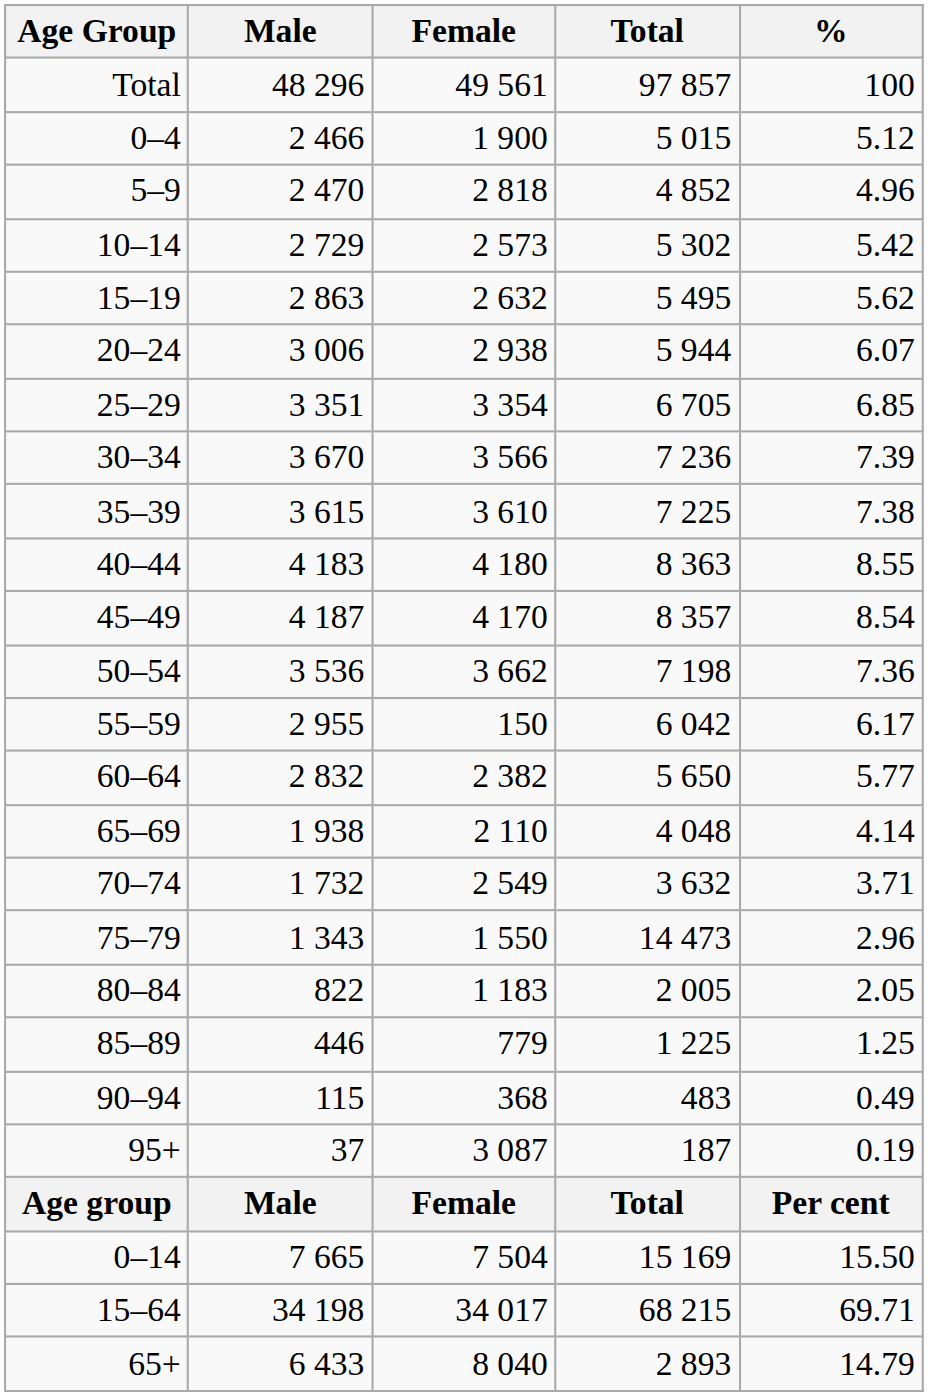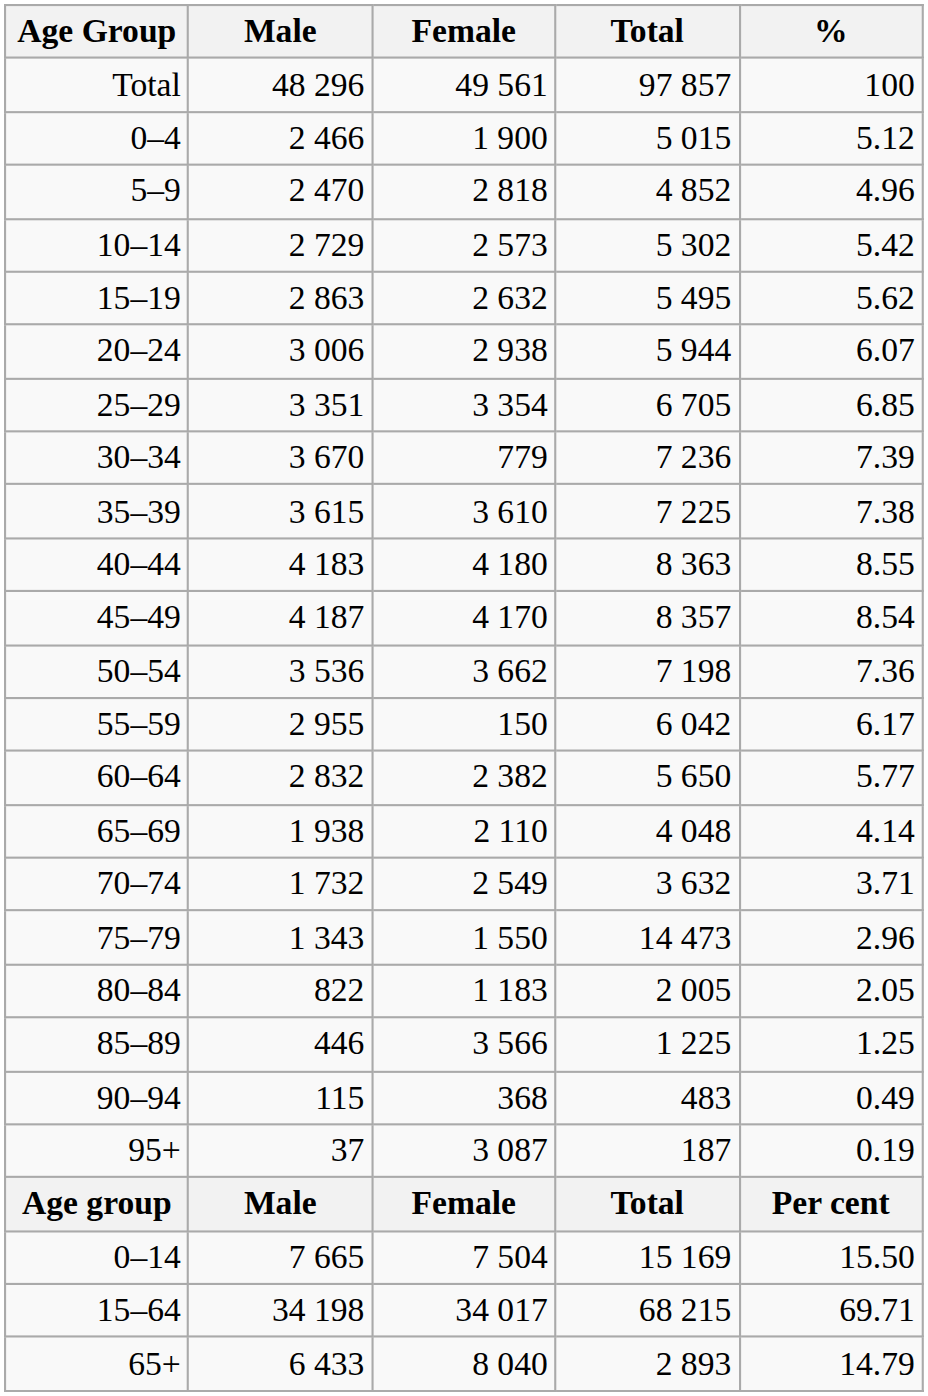30–34 | Female: 3 566 -> 779
85–89 | Female: 779 -> 3 566
